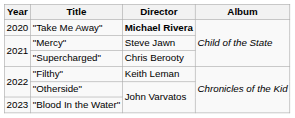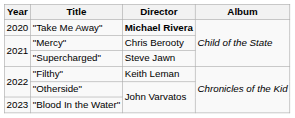"Mercy" | Director: Steve Jawn -> Chris Berooty
"Supercharged" | Director: Chris Berooty -> Steve Jawn
